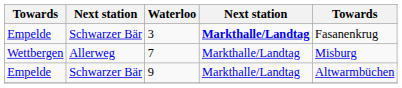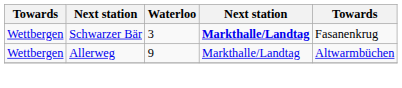3 | column 1: Empelde -> Wettbergen
- row: Wettbergen | Allerweg | 7 | Markthalle/Landtag | Misburg
9 | column 1: Empelde -> Wettbergen
9 | column 2: Schwarzer Bär -> Allerweg
